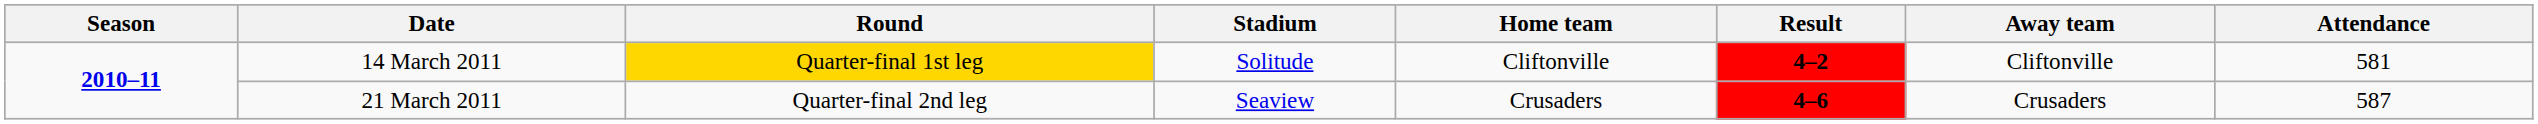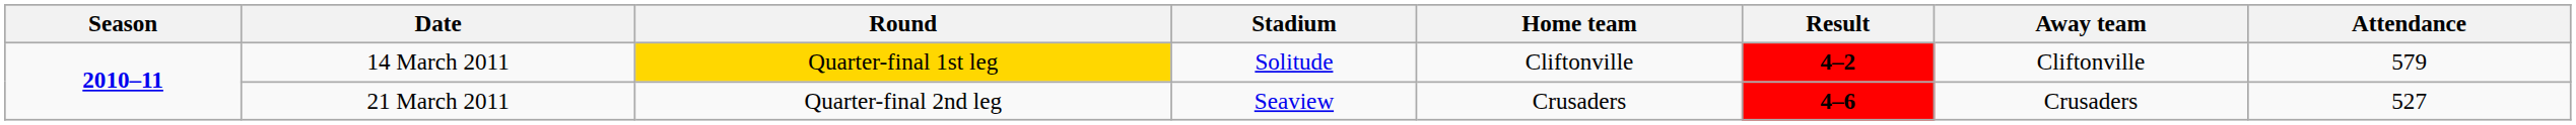14 March 2011 | Attendance: 581 -> 579
21 March 2011 | Attendance: 587 -> 527
